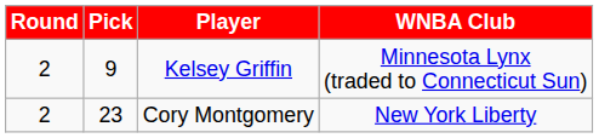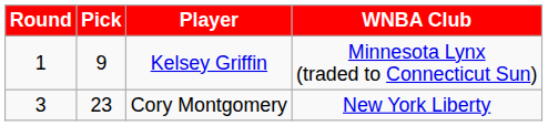Kelsey Griffin | Round: 2 -> 1
Cory Montgomery | Round: 2 -> 3
